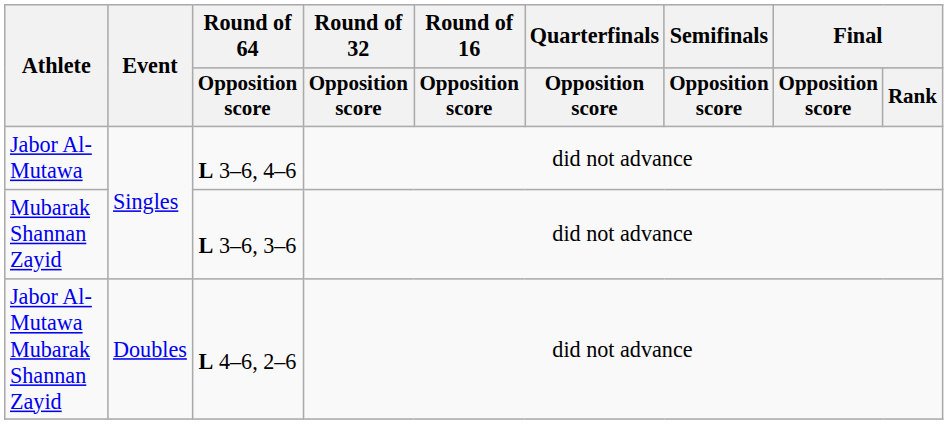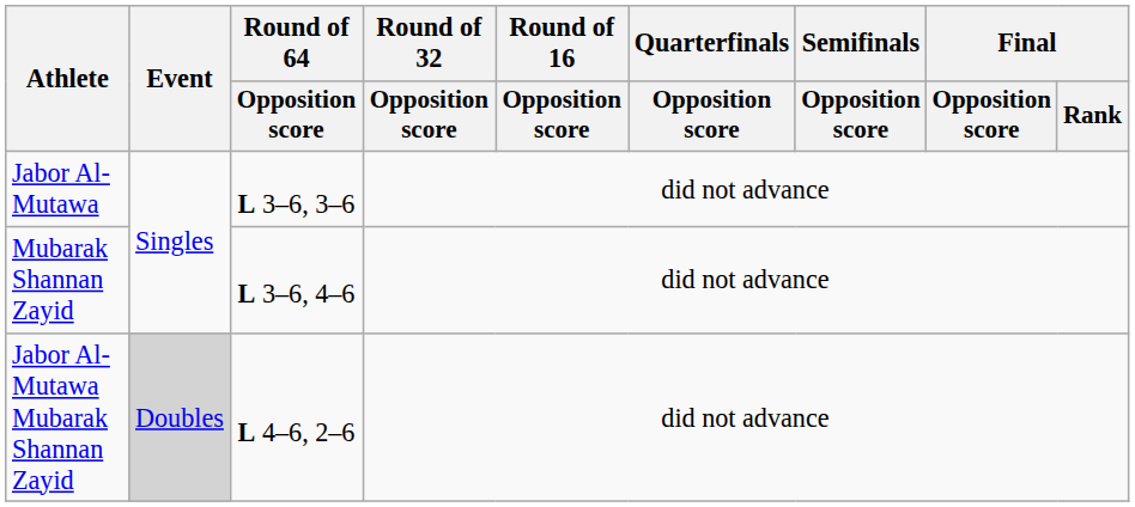Jabor Al-Mutawa | Round of 64 / Opposition score: L 3–6, 4–6 -> L 3–6, 3–6
Mubarak Shannan Zayid | Round of 64 / Opposition score: L 3–6, 3–6 -> L 3–6, 4–6
Jabor Al-Mutawa Mubarak Shannan Zayid | Event: no background -> lightgrey background
